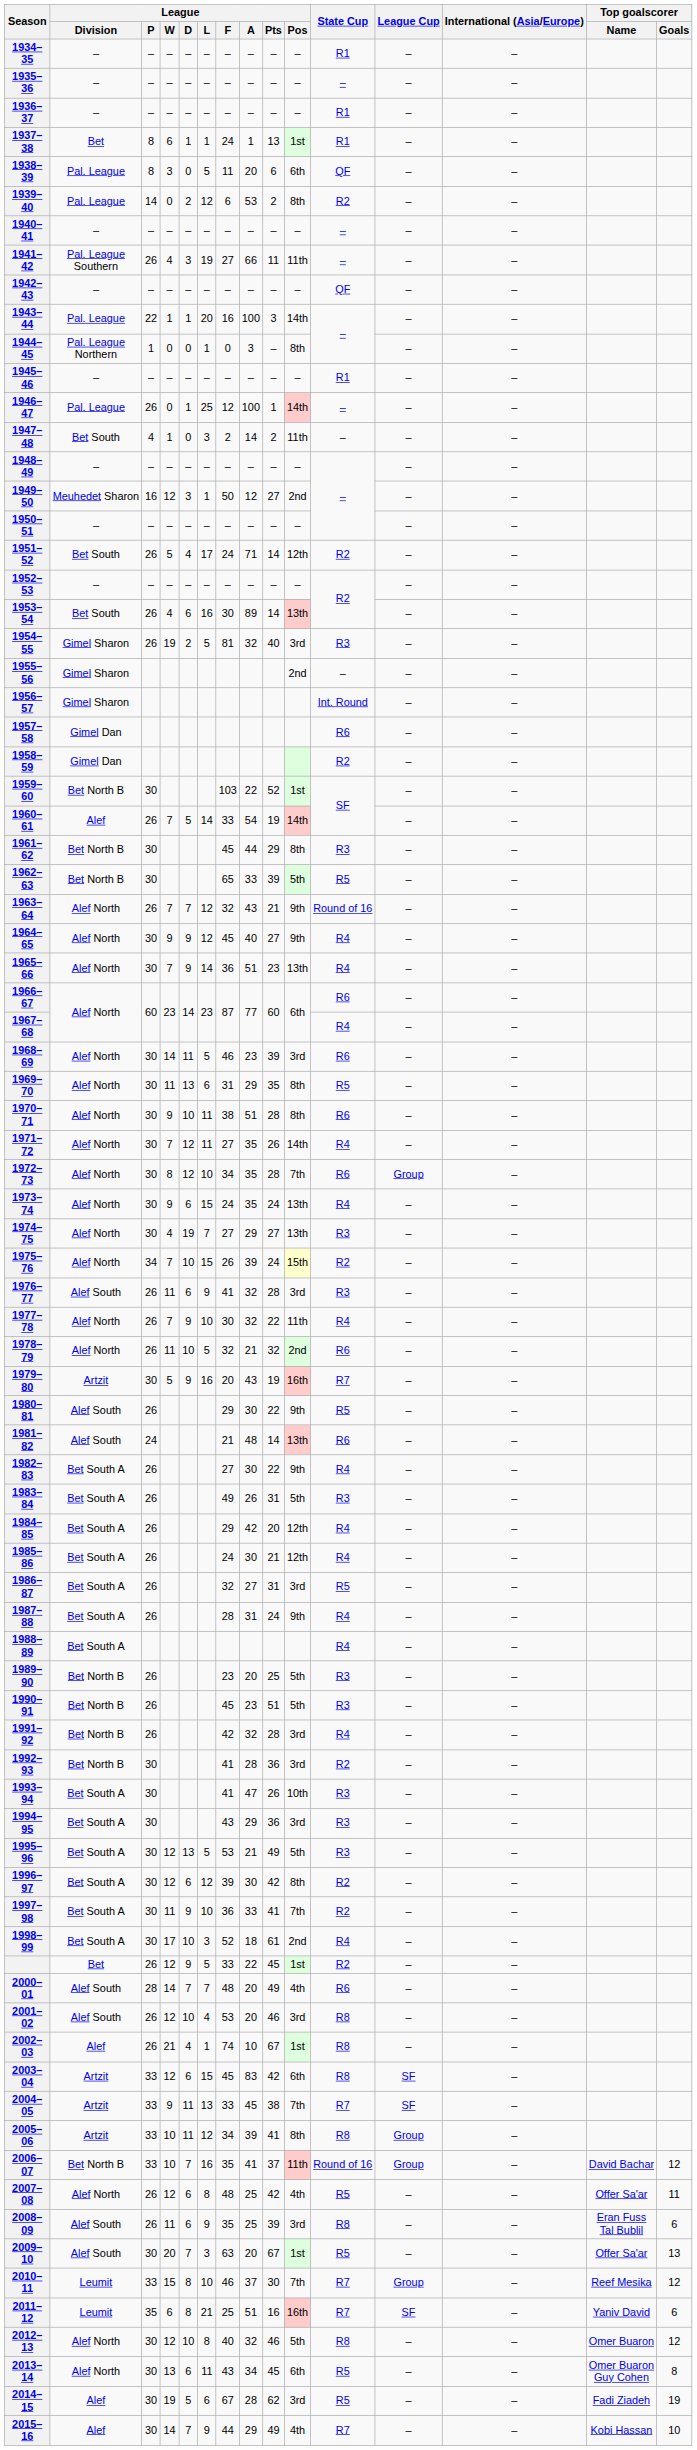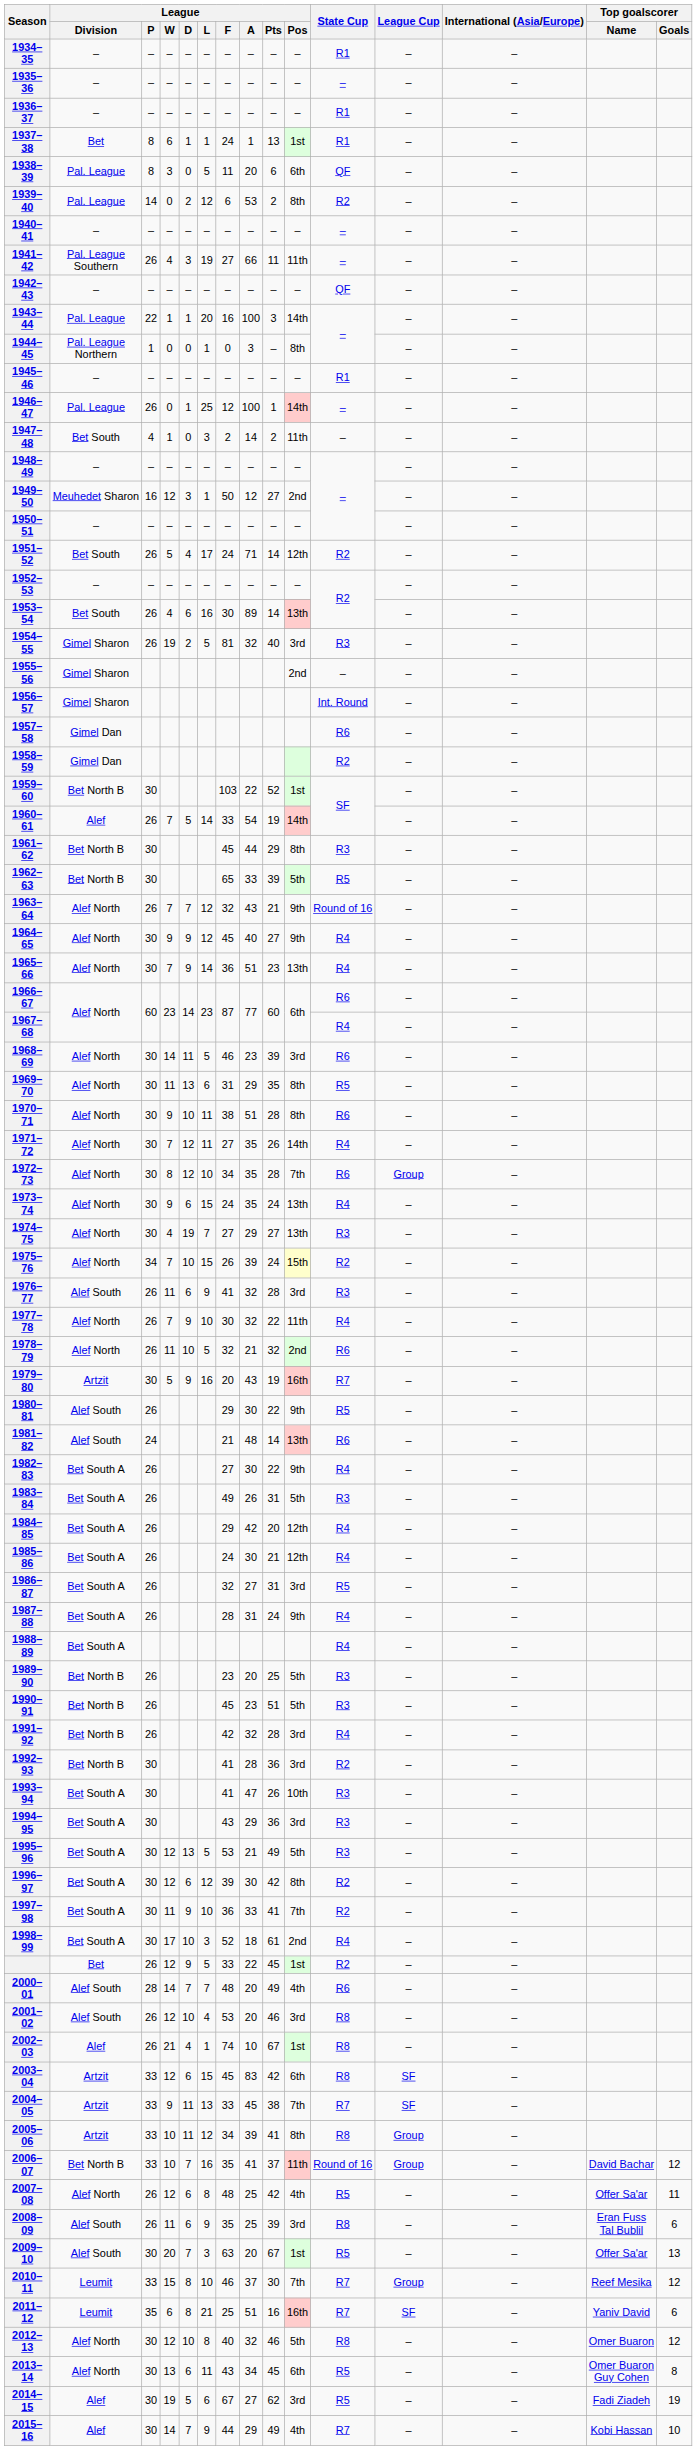2014–15 | League / A: 28 -> 27
